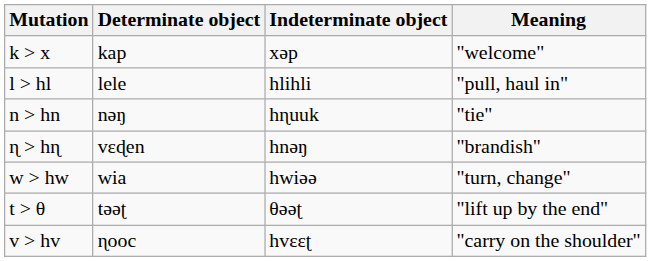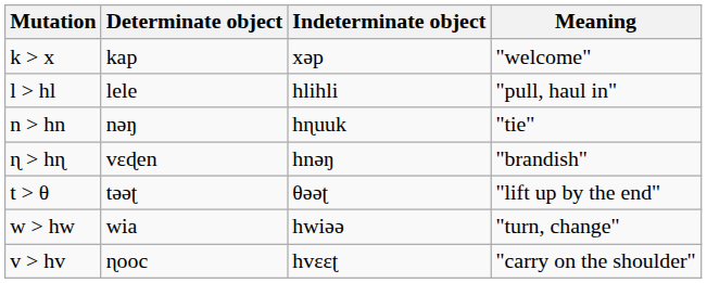rows swapped: t > θ <-> w > hw
